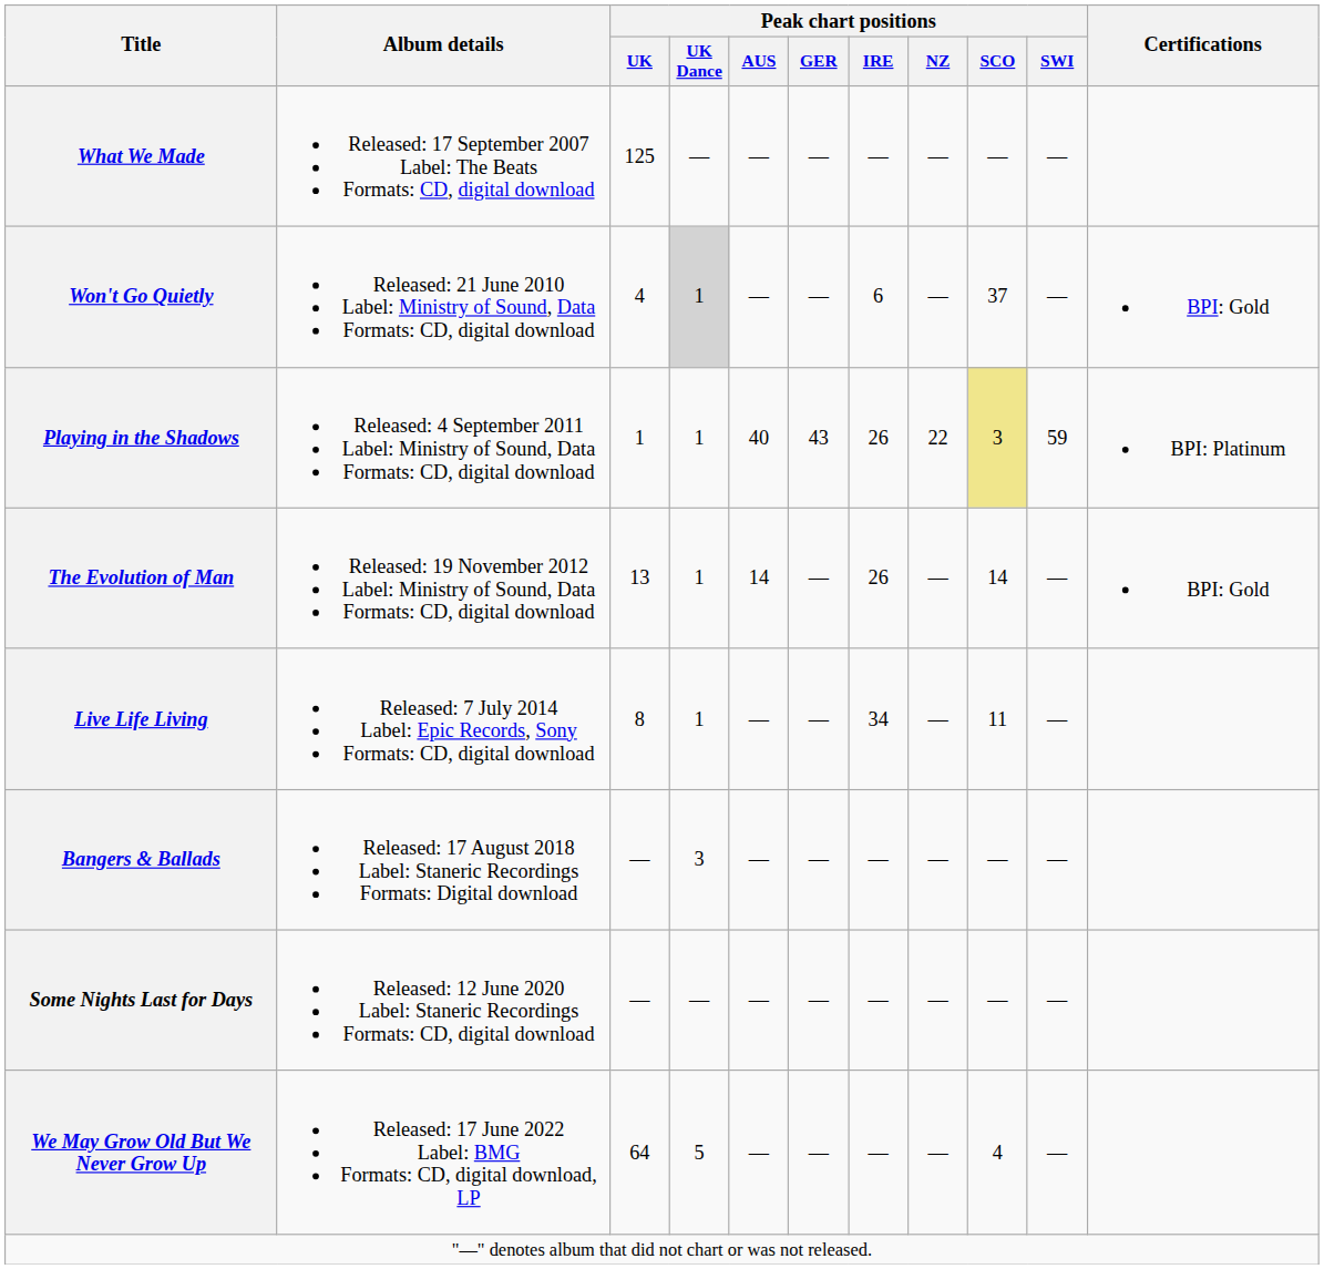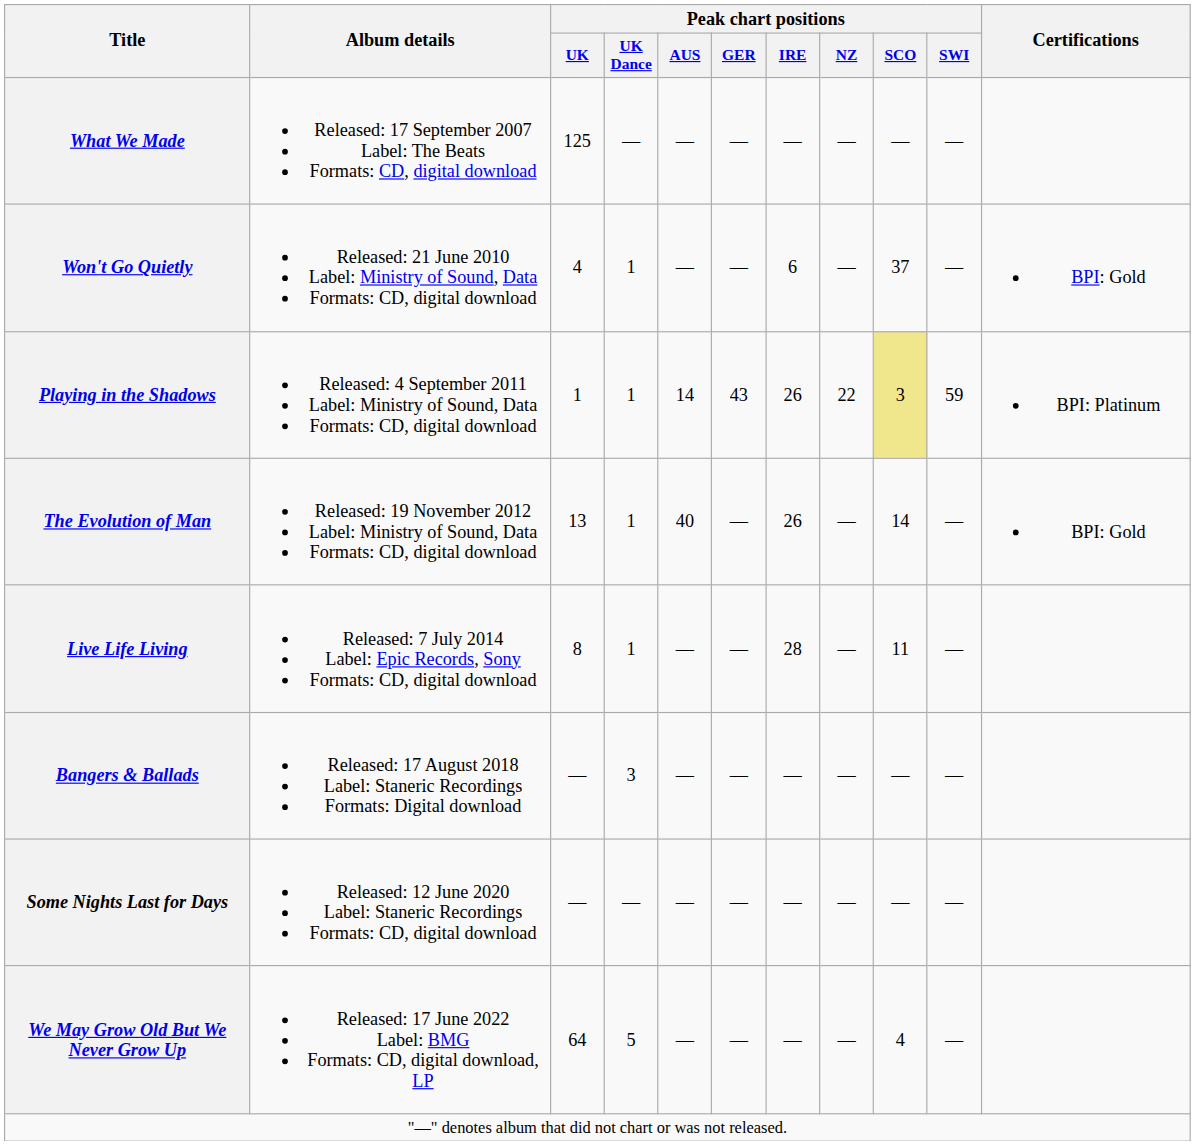Won't Go Quietly | Peak chart positions / UK Dance: lightgrey background -> no background
Playing in the Shadows | Peak chart positions / AUS: 40 -> 14
The Evolution of Man | Peak chart positions / AUS: 14 -> 40
Live Life Living | Peak chart positions / IRE: 34 -> 28
